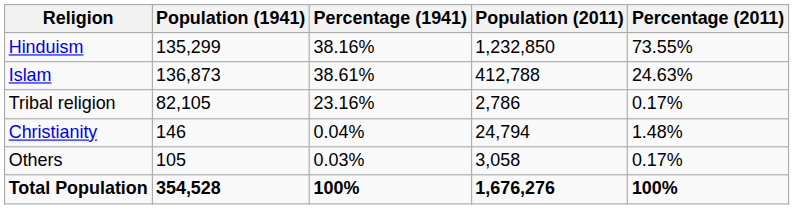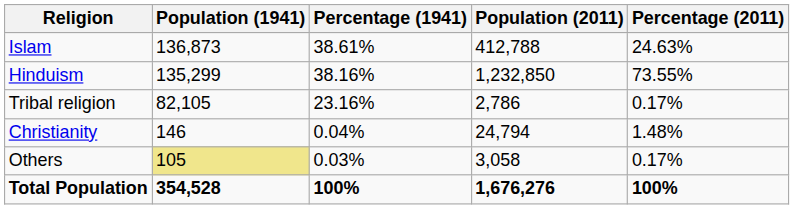rows swapped: Islam <-> Hinduism
Others | Population (1941): no background -> khaki background
